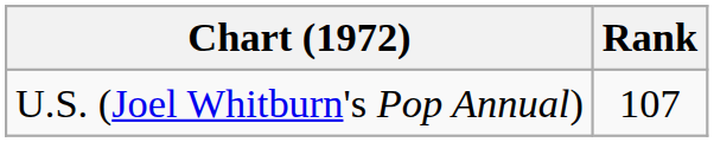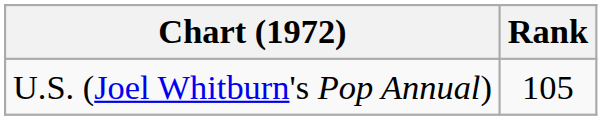U.S. (Joel Whitburn's Pop Annual) | Rank: 107 -> 105
